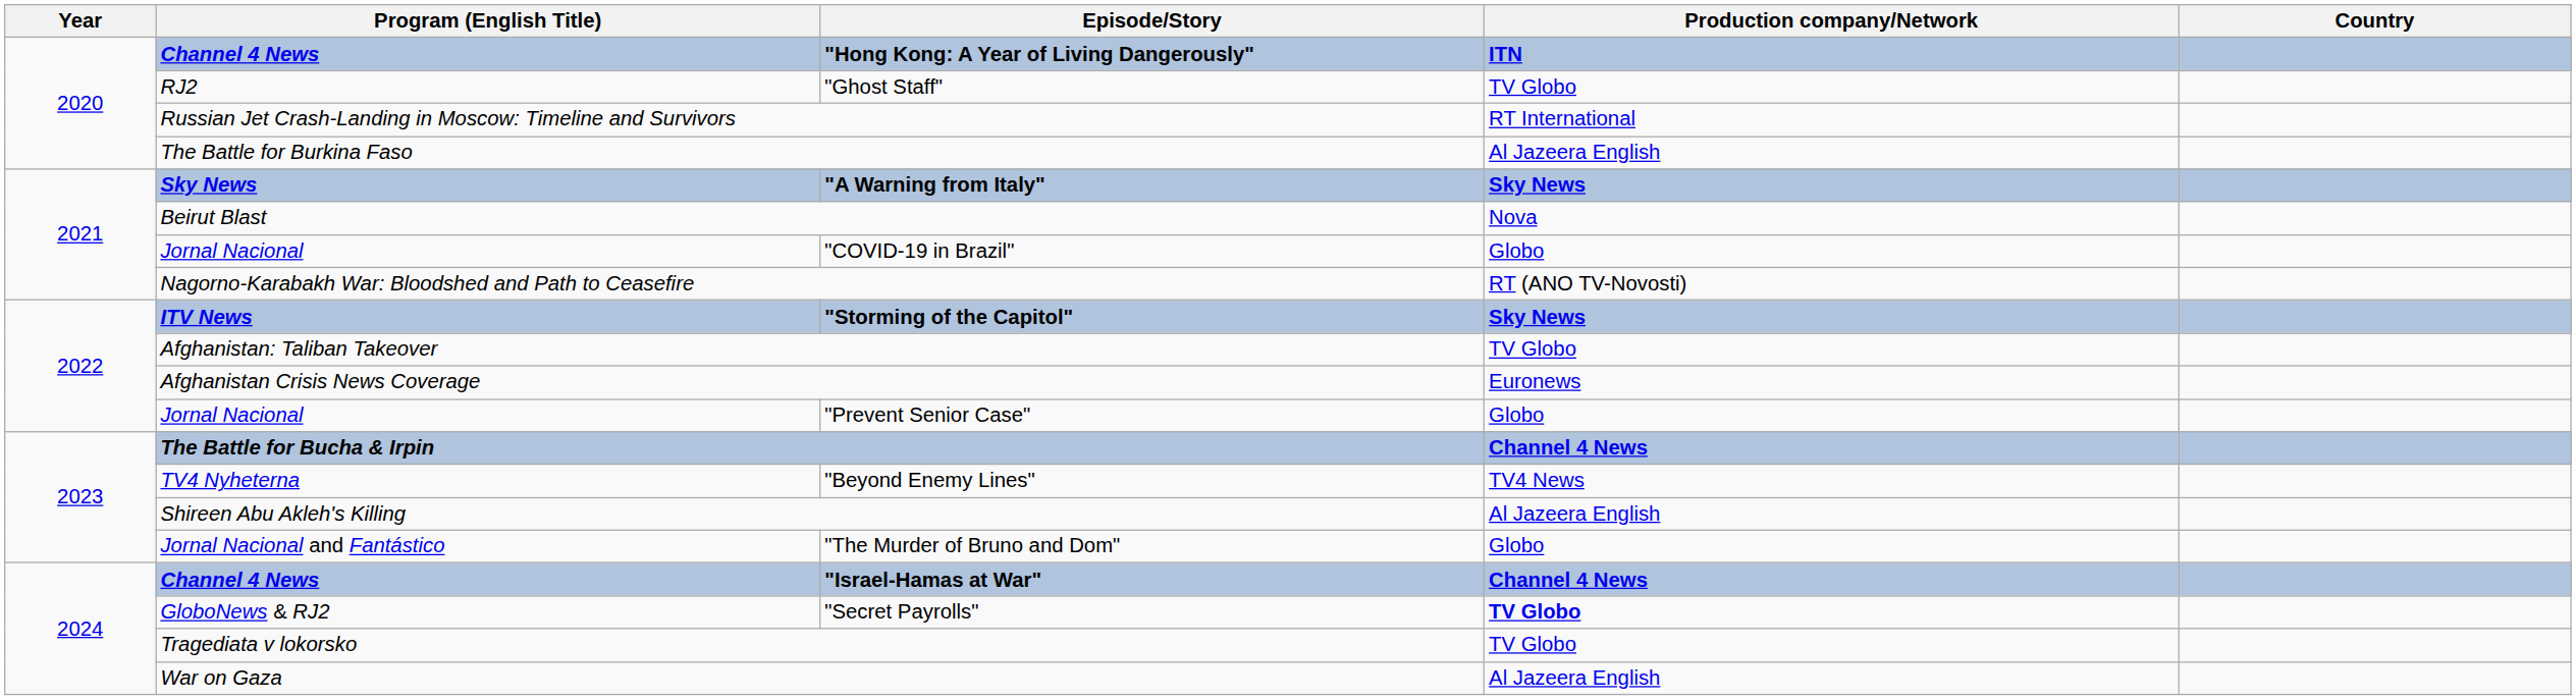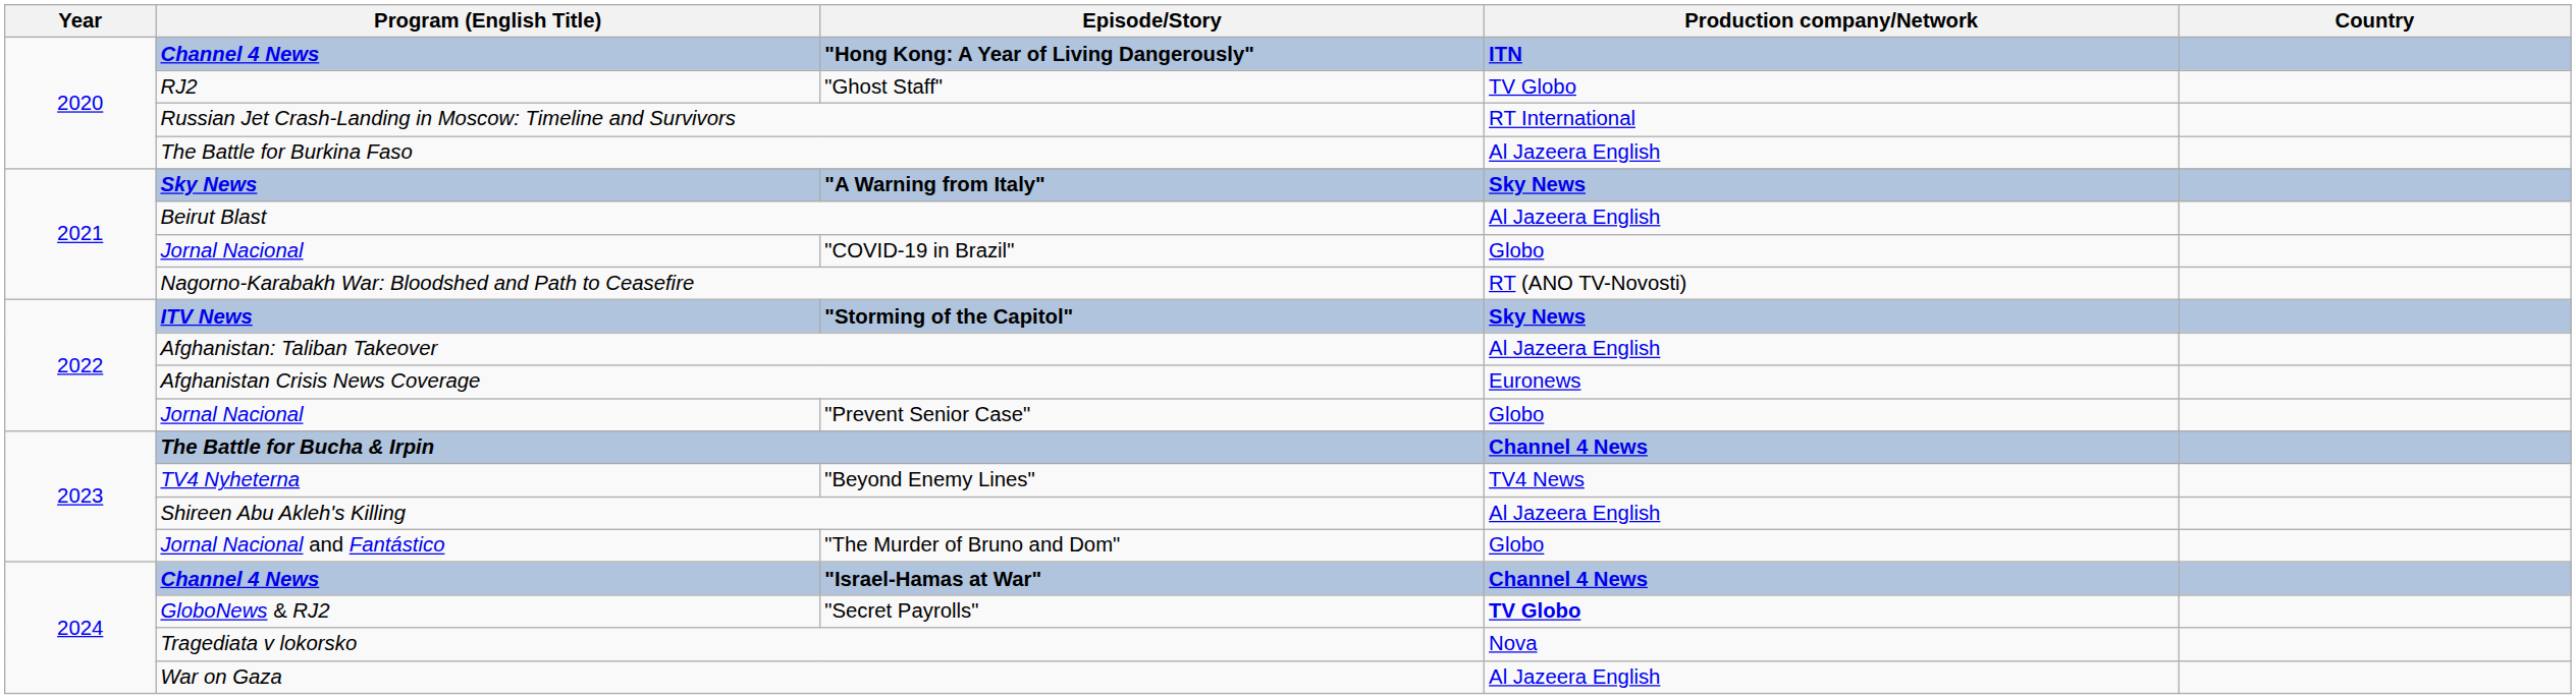Beirut Blast | Production company/Network: Nova -> Al Jazeera English
Afghanistan: Taliban Takeover | Production company/Network: TV Globo -> Al Jazeera English
Tragediata v lokorsko | Production company/Network: TV Globo -> Nova
